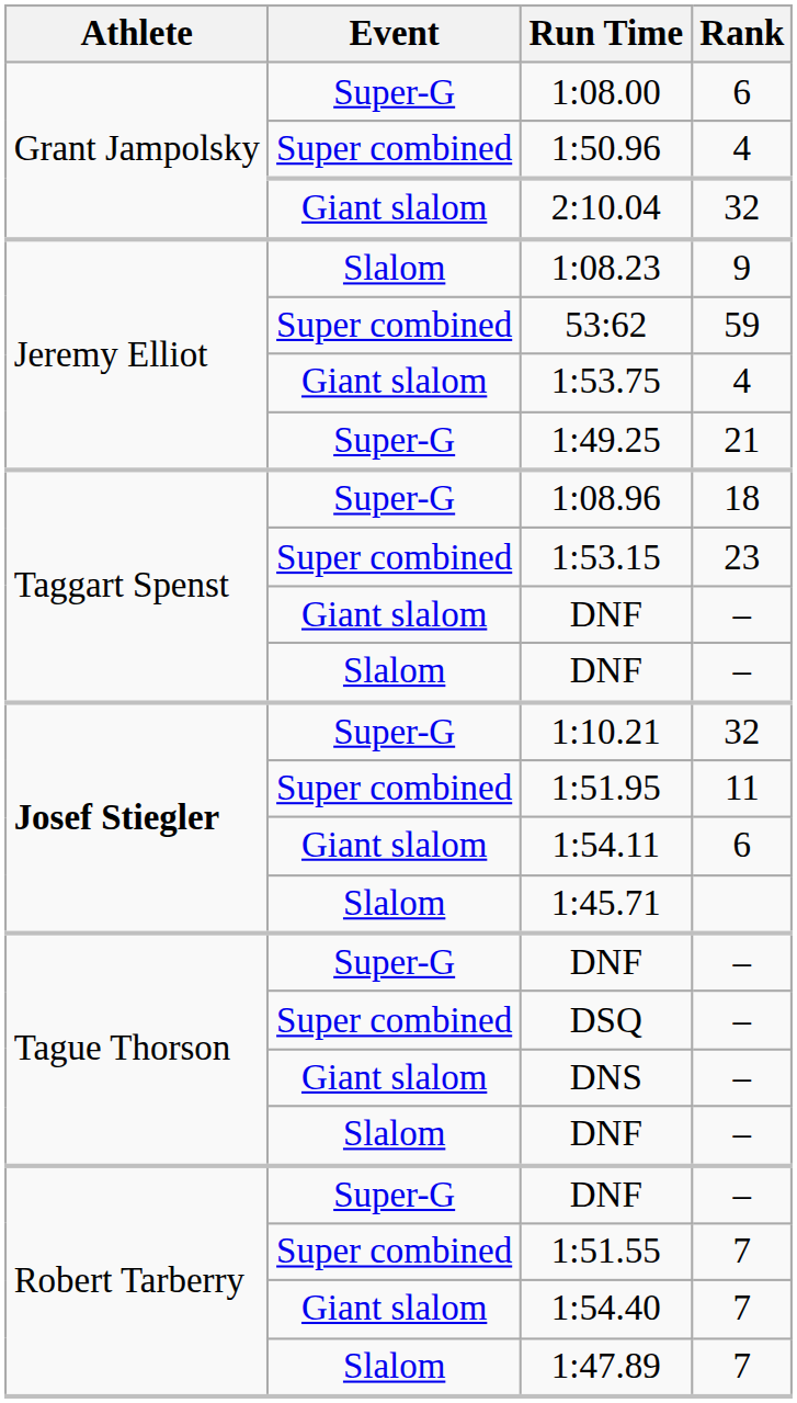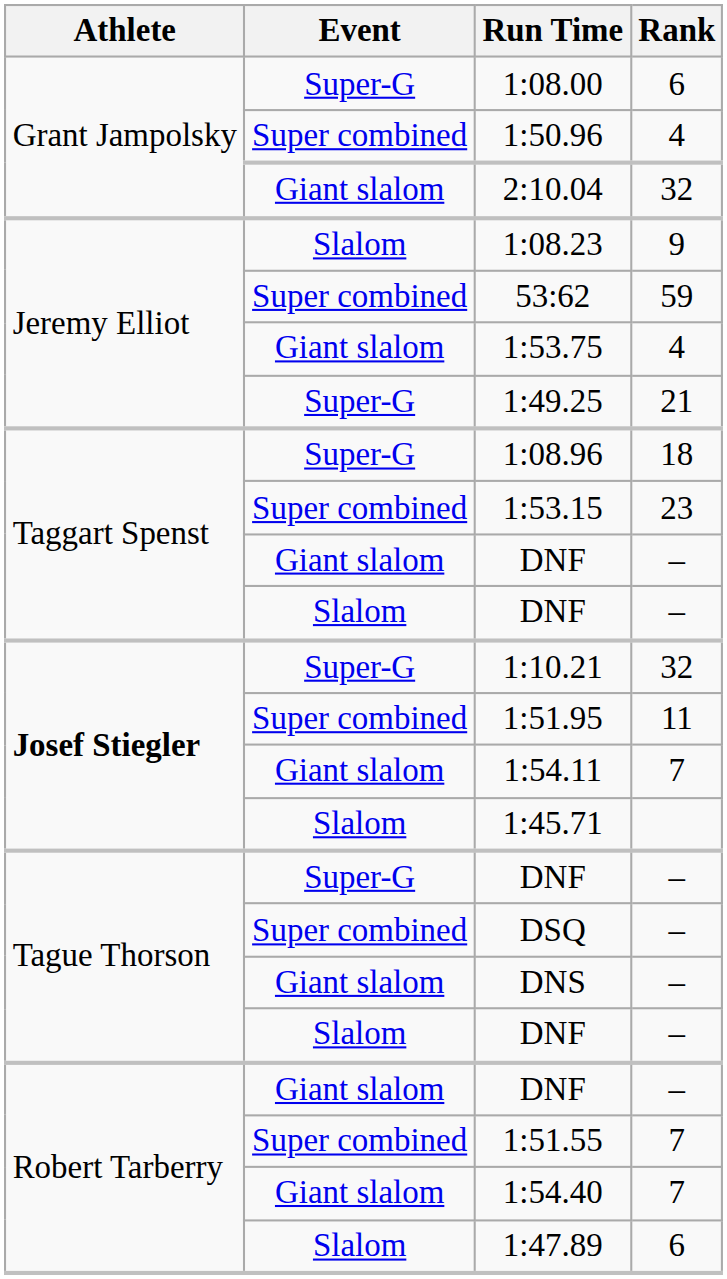1:54.11 | Rank: 6 -> 7
Robert Tarberry / DNF | Event: Super-G -> Giant slalom
1:47.89 | Rank: 7 -> 6
